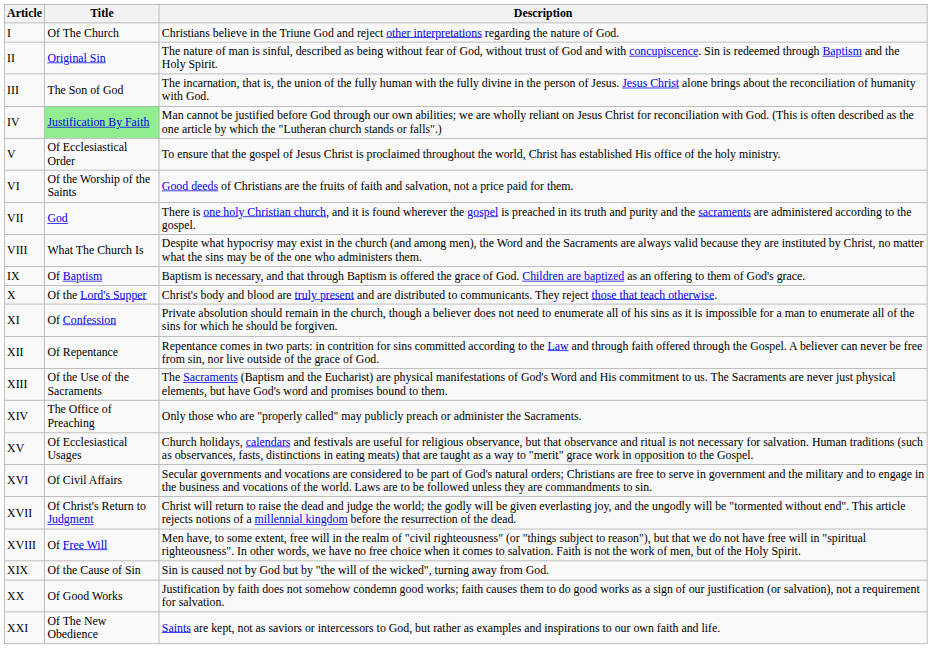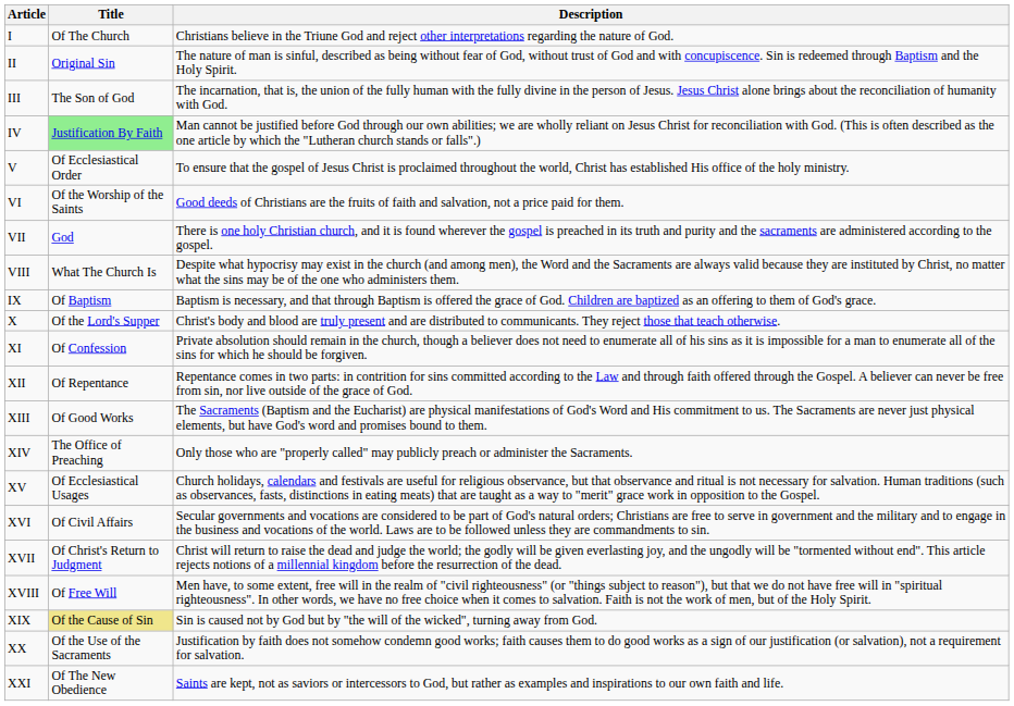XIII | Title: Of the Use of the Sacraments -> Of Good Works
XIX | Title: no background -> khaki background
XX | Title: Of Good Works -> Of the Use of the Sacraments
